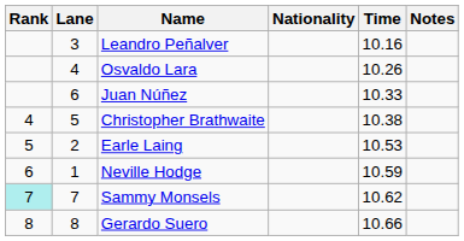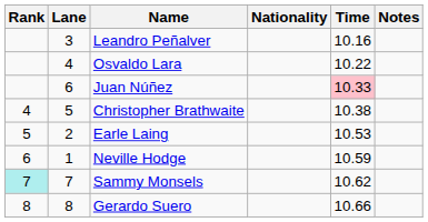Osvaldo Lara | Time: 10.26 -> 10.22
Juan Núñez | Time: no background -> pink background
